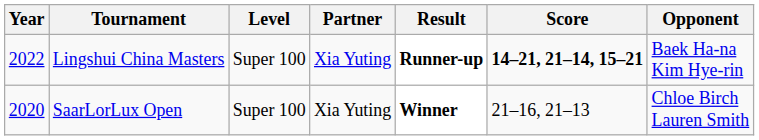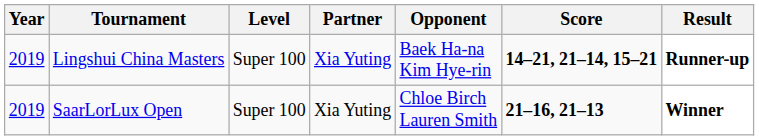columns swapped: Opponent <-> Result
Lingshui China Masters | Year: 2022 -> 2019
SaarLorLux Open | Year: 2020 -> 2019
SaarLorLux Open | Score: normal -> bold
